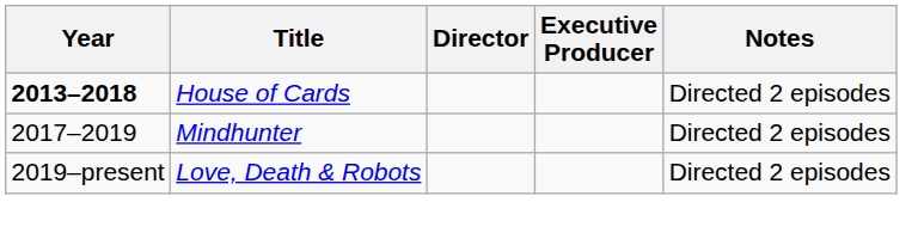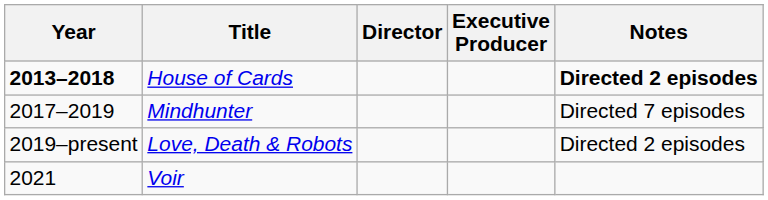House of Cards | Notes: normal -> bold
Mindhunter | Notes: Directed 2 episodes -> Directed 7 episodes
+ row: 2021 | Voir
